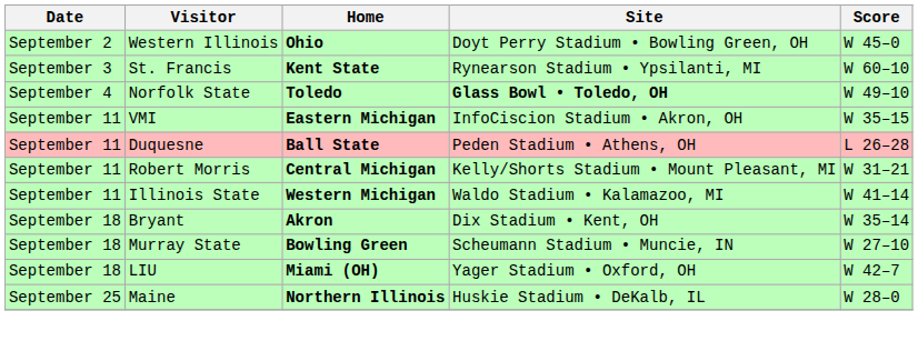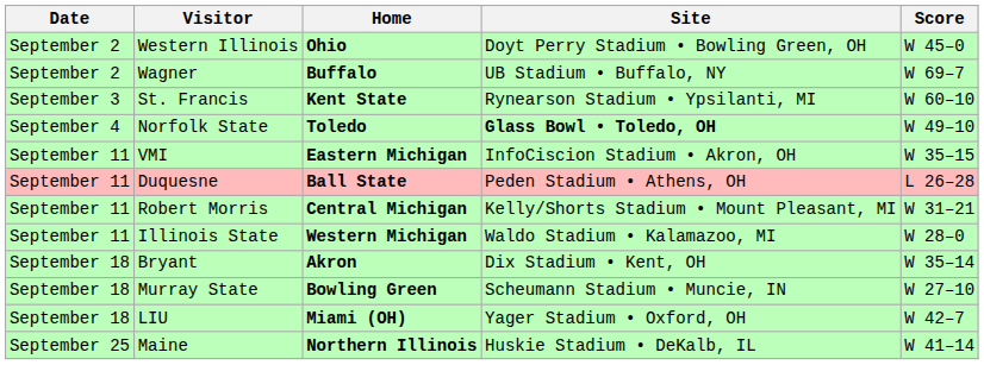+ row: September 2 | Wagner | Buffalo | UB Stadium • Buffalo, NY | W 69–7
Illinois State | Score: W 41–14 -> W 28–0
Maine | Score: W 28–0 -> W 41–14
